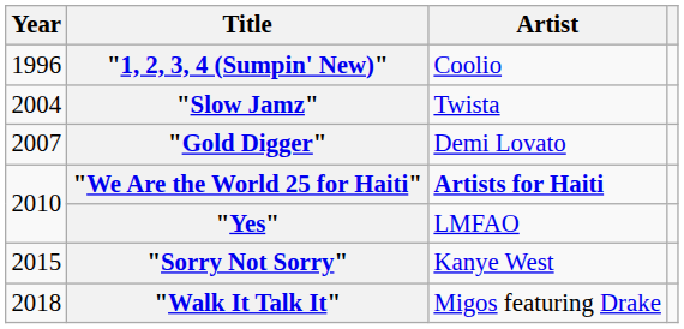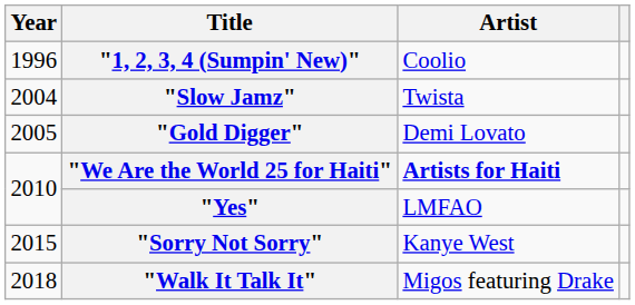"Gold Digger" | Year: 2007 -> 2005
